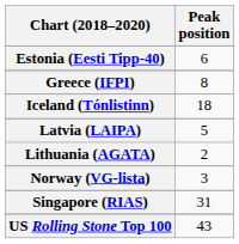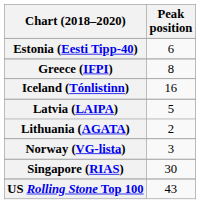Iceland (Tónlistinn) | Peak position: 18 -> 16
Singapore (RIAS) | Peak position: 31 -> 30
